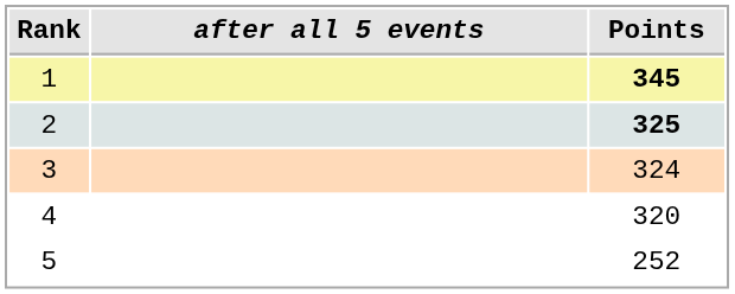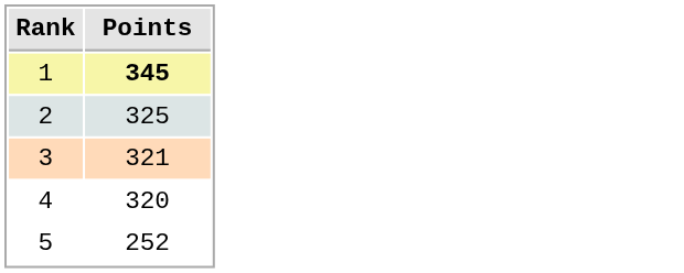- column: after all 5 events
2 | Points: bold -> normal
3 | Points: 324 -> 321
